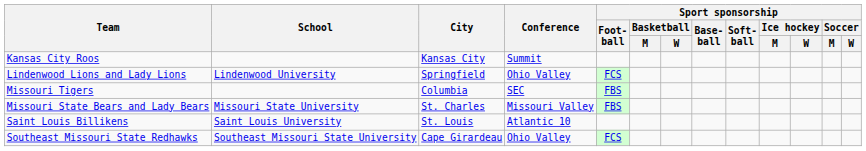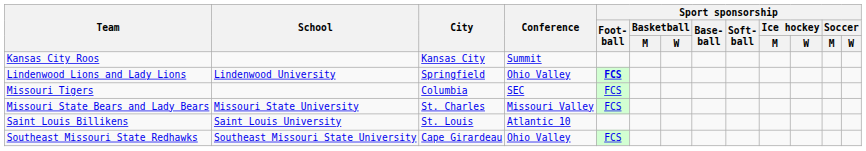Lindenwood Lions and Lady Lions | Sport sponsorship / Foot- ball: normal -> bold
Missouri Tigers | Sport sponsorship / Foot- ball: FBS -> FCS
Missouri State Bears and Lady Bears | Sport sponsorship / Foot- ball: FBS -> FCS
